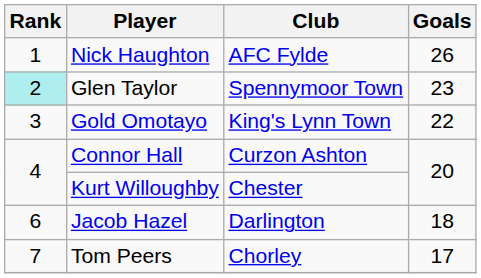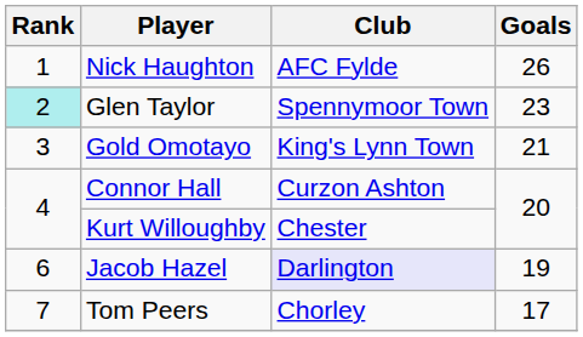Gold Omotayo | Goals: 22 -> 21
Jacob Hazel | Club: no background -> lavender background
Jacob Hazel | Goals: 18 -> 19
